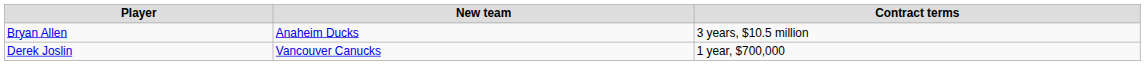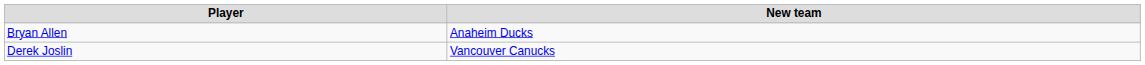- column: Contract terms | 3 years, $10.5 million | 1 year, $700,000
